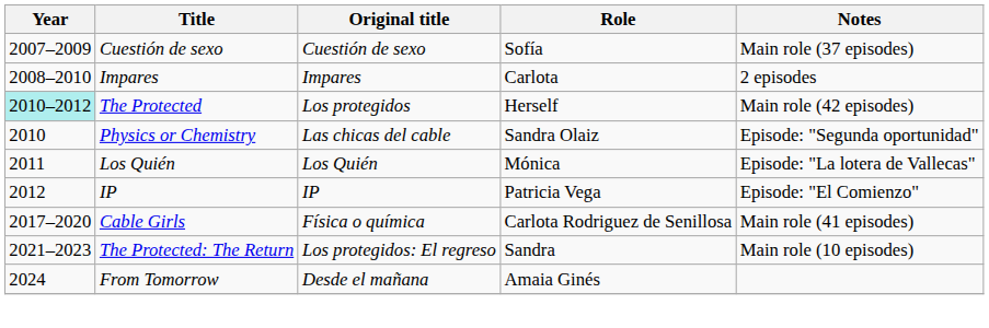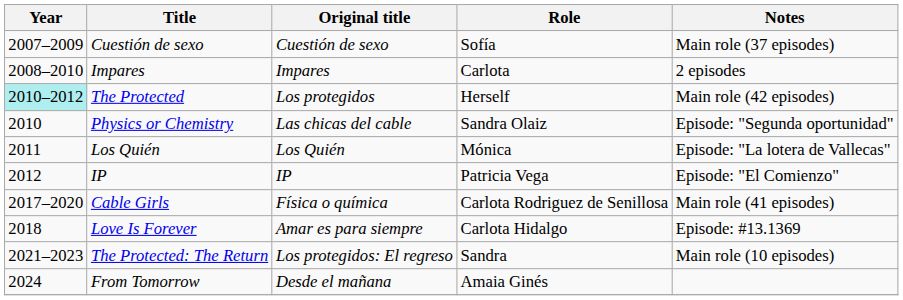+ row: 2018 | Love Is Forever | Amar es para siempre | Carlota Hidalgo | Episode: #13.1369
